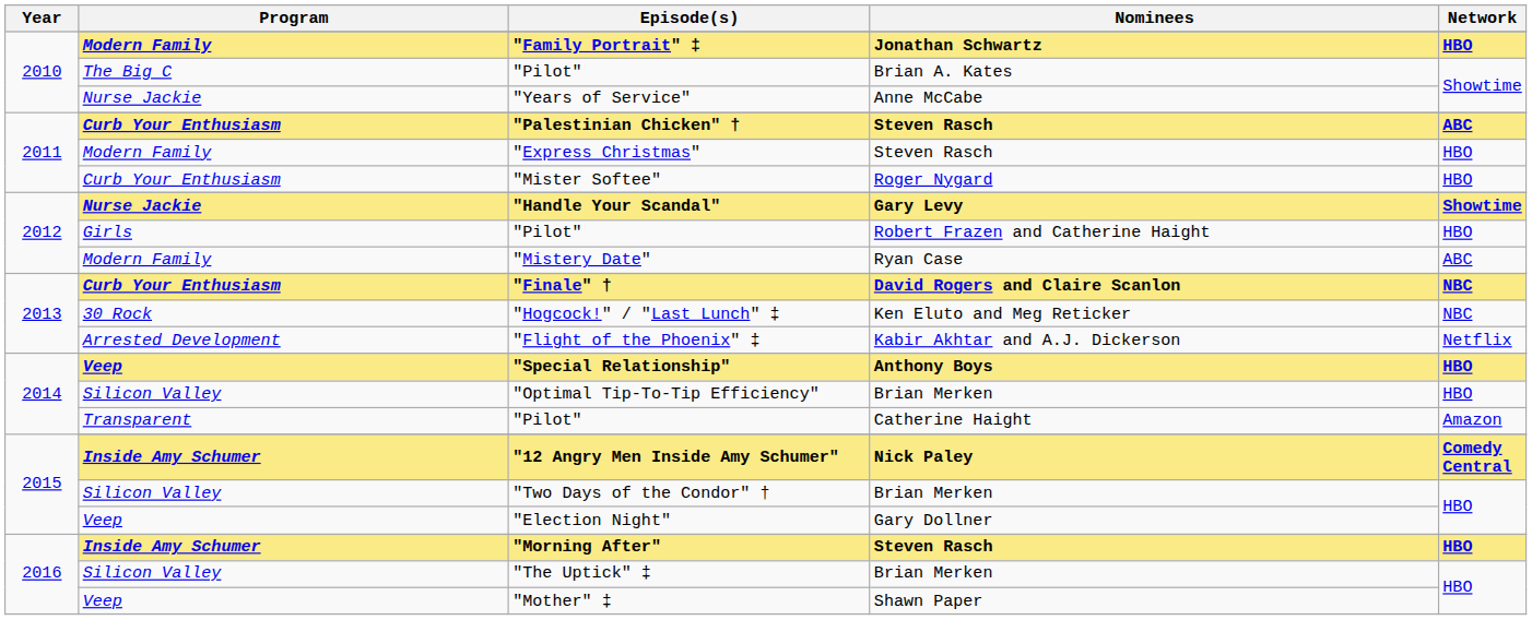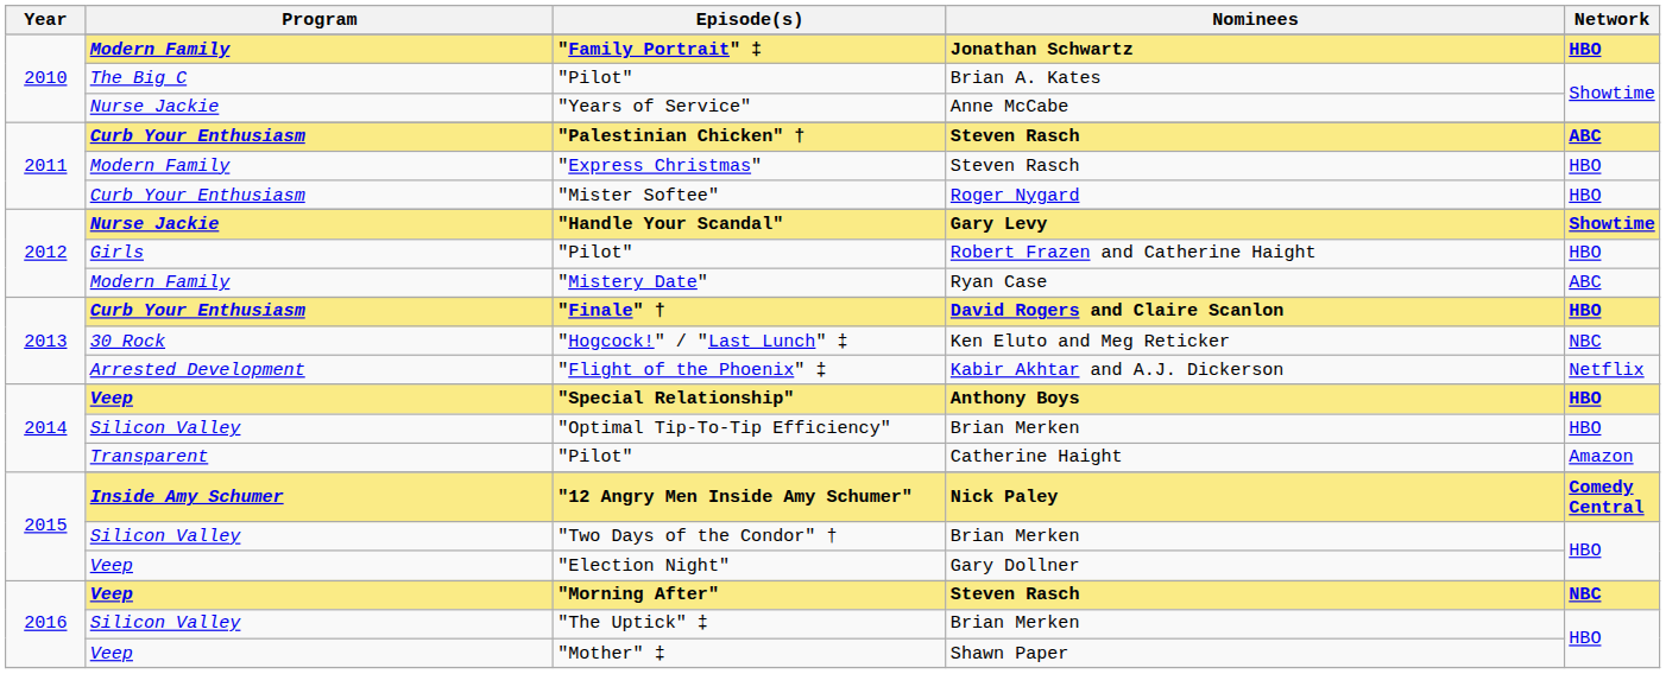"Finale" † | Network: NBC -> HBO
"Morning After" | Program: Inside Amy Schumer -> Veep
"Morning After" | Network: HBO -> NBC
